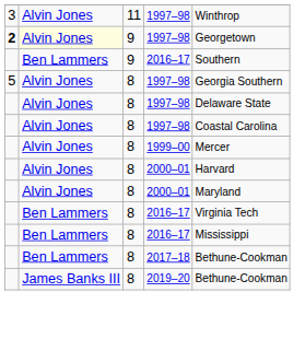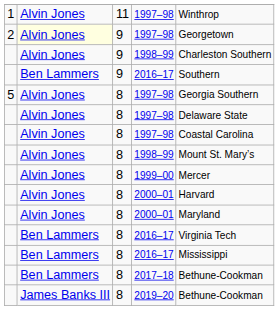11 / 1997–98 | column 1: 3 -> 1
9 / 1997–98 | column 1: bold -> normal
+ row: Alvin Jones | 9 | 1998–99 | Charleston Southern
+ row: Alvin Jones | 8 | 1998–99 | Mount St. Mary’s
